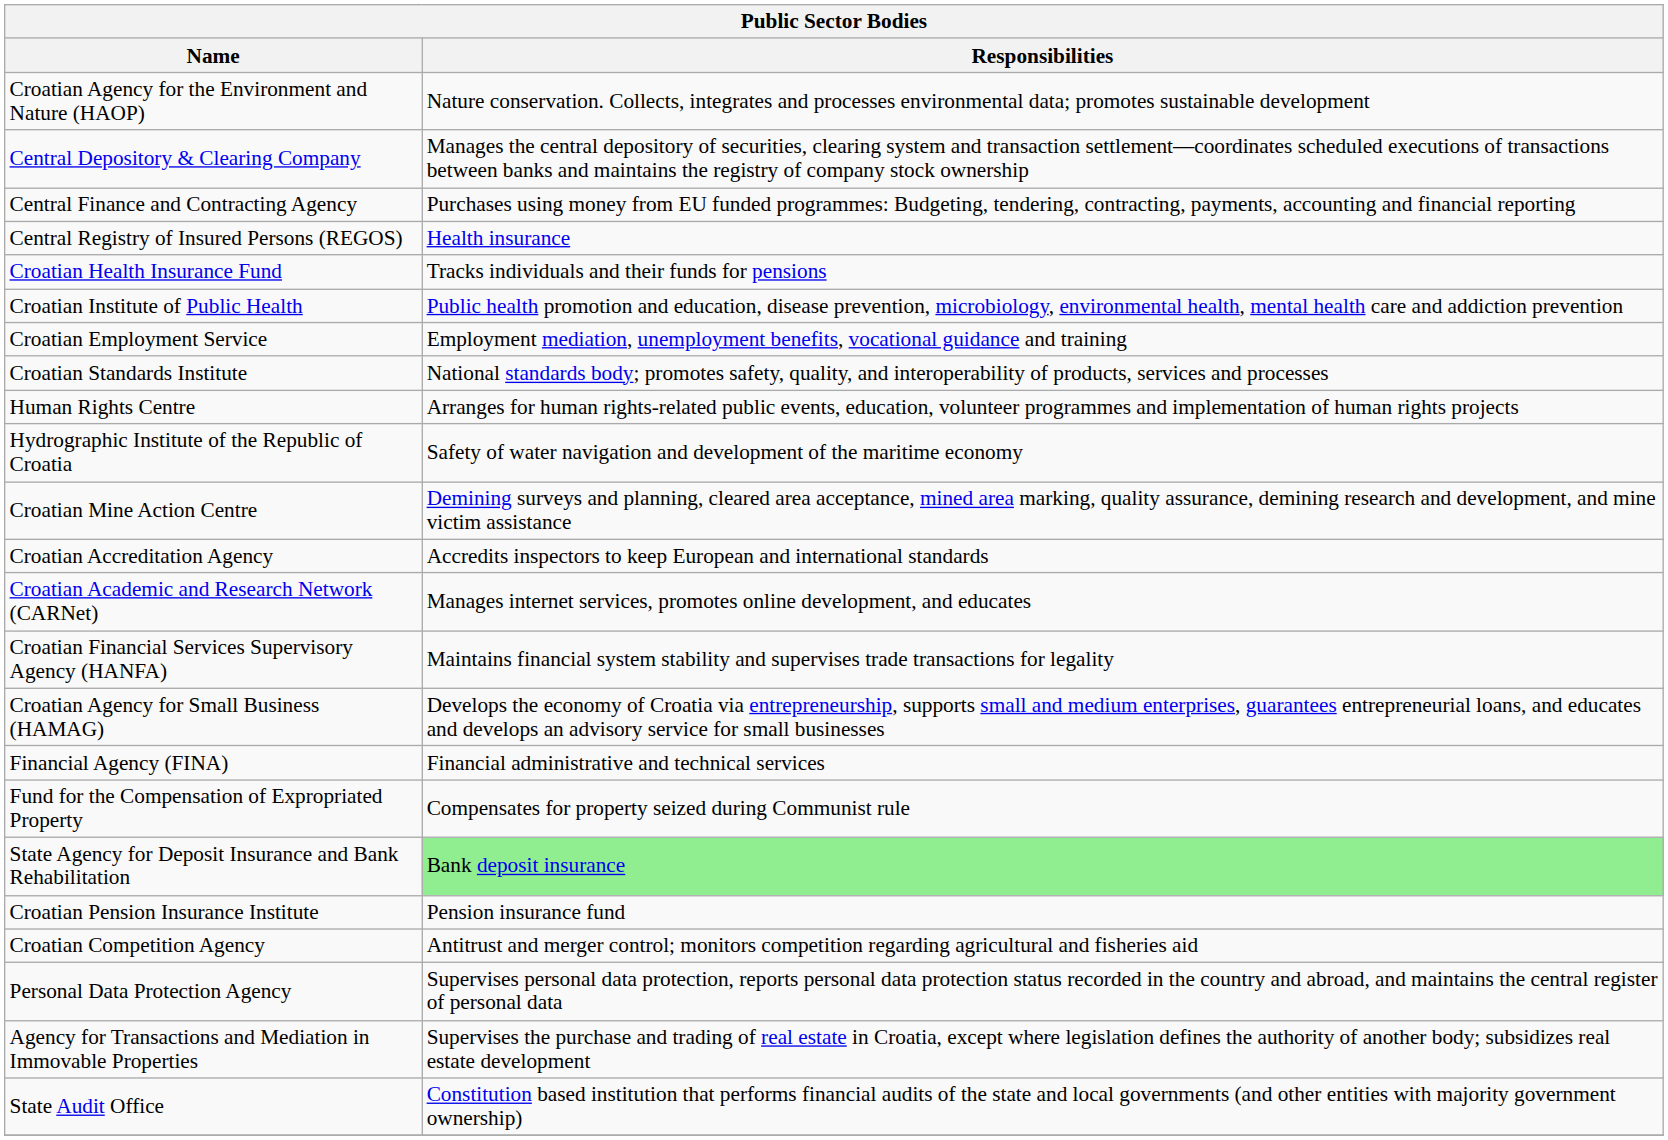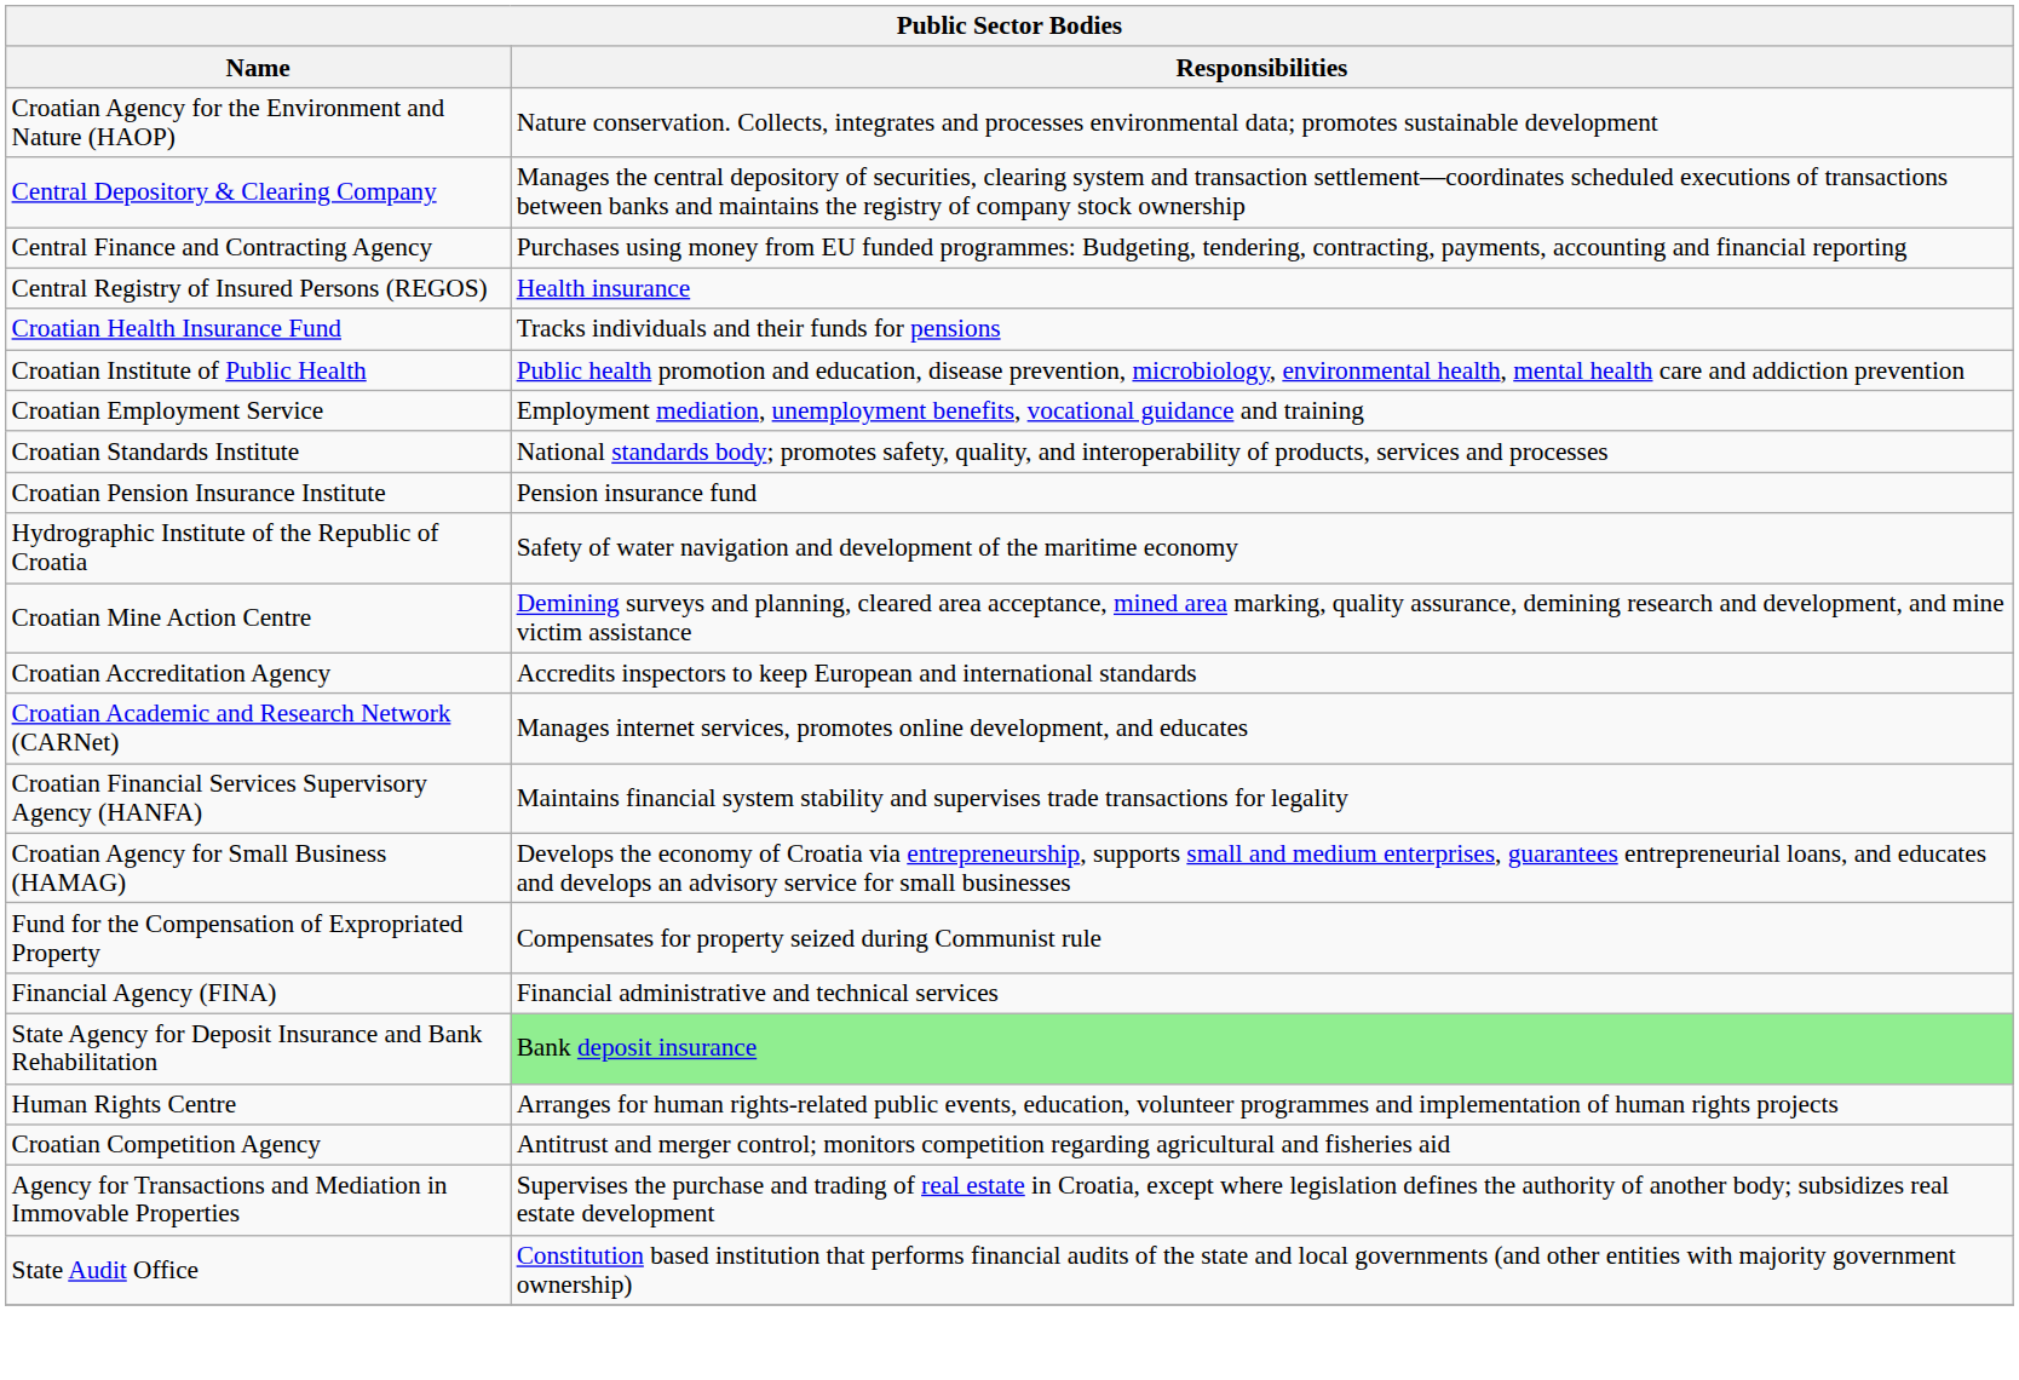rows swapped: Croatian Pension Insurance Institute <-> Human Rights Centre
rows swapped: Fund for the Compensation of Expropriated Property <-> Financial Agency (FINA)
- row: Personal Data Protection Agency | Supervises personal data protection, reports personal data protection status recorded in the country and abroad, and maintains the central register of personal data
